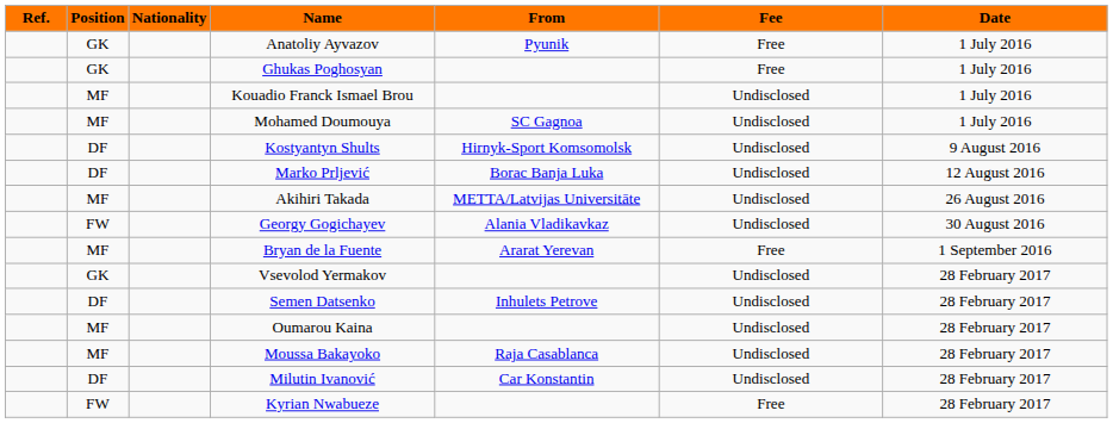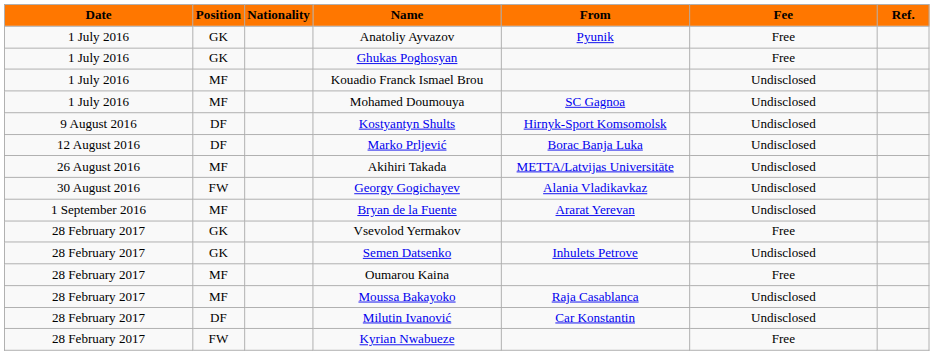columns swapped: Date <-> Ref.
Bryan de la Fuente | Fee: Free -> Undisclosed
Vsevolod Yermakov | Fee: Undisclosed -> Free
Semen Datsenko | Position: DF -> GK
Oumarou Kaina | Fee: Undisclosed -> Free
